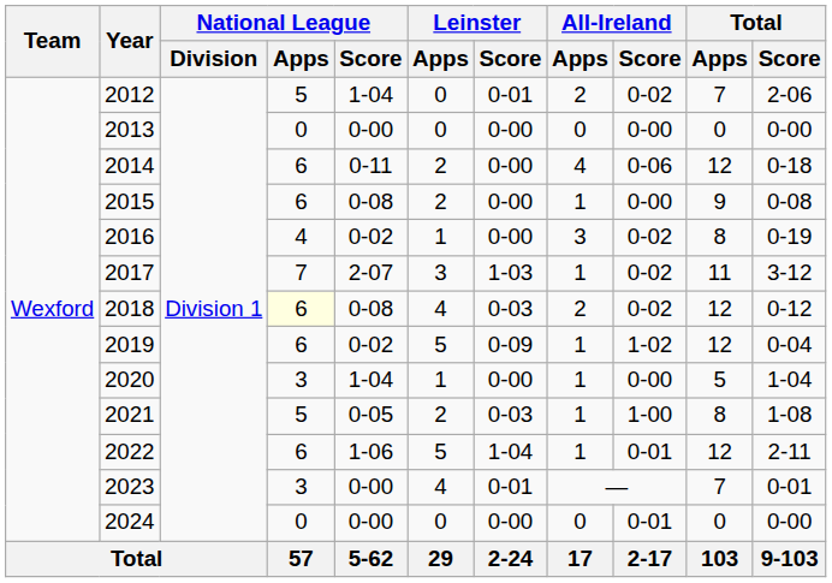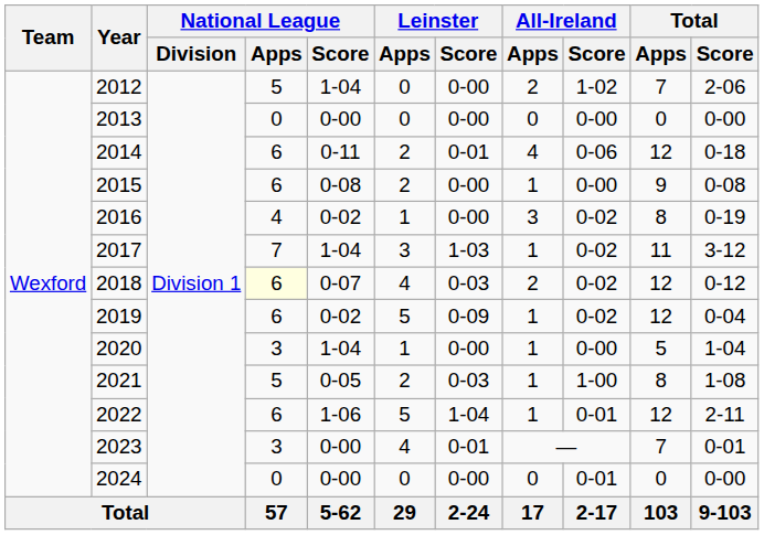2012 | Leinster / Score: 0-01 -> 0-00
2012 | All-Ireland / Score: 0-02 -> 1-02
2014 | Leinster / Score: 0-00 -> 0-01
2017 | National League / Score: 2-07 -> 1-04
2018 | National League / Score: 0-08 -> 0-07
2019 | All-Ireland / Score: 1-02 -> 0-02
